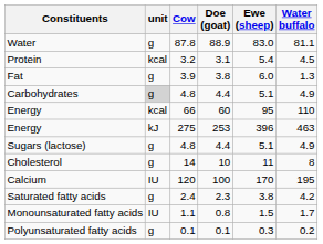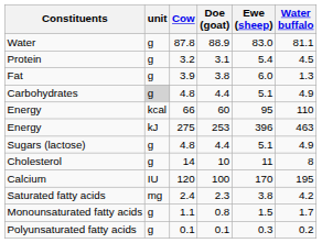Protein | unit: kcal -> g
Saturated fatty acids | unit: g -> mg
Monounsaturated fatty acids | unit: IU -> g
